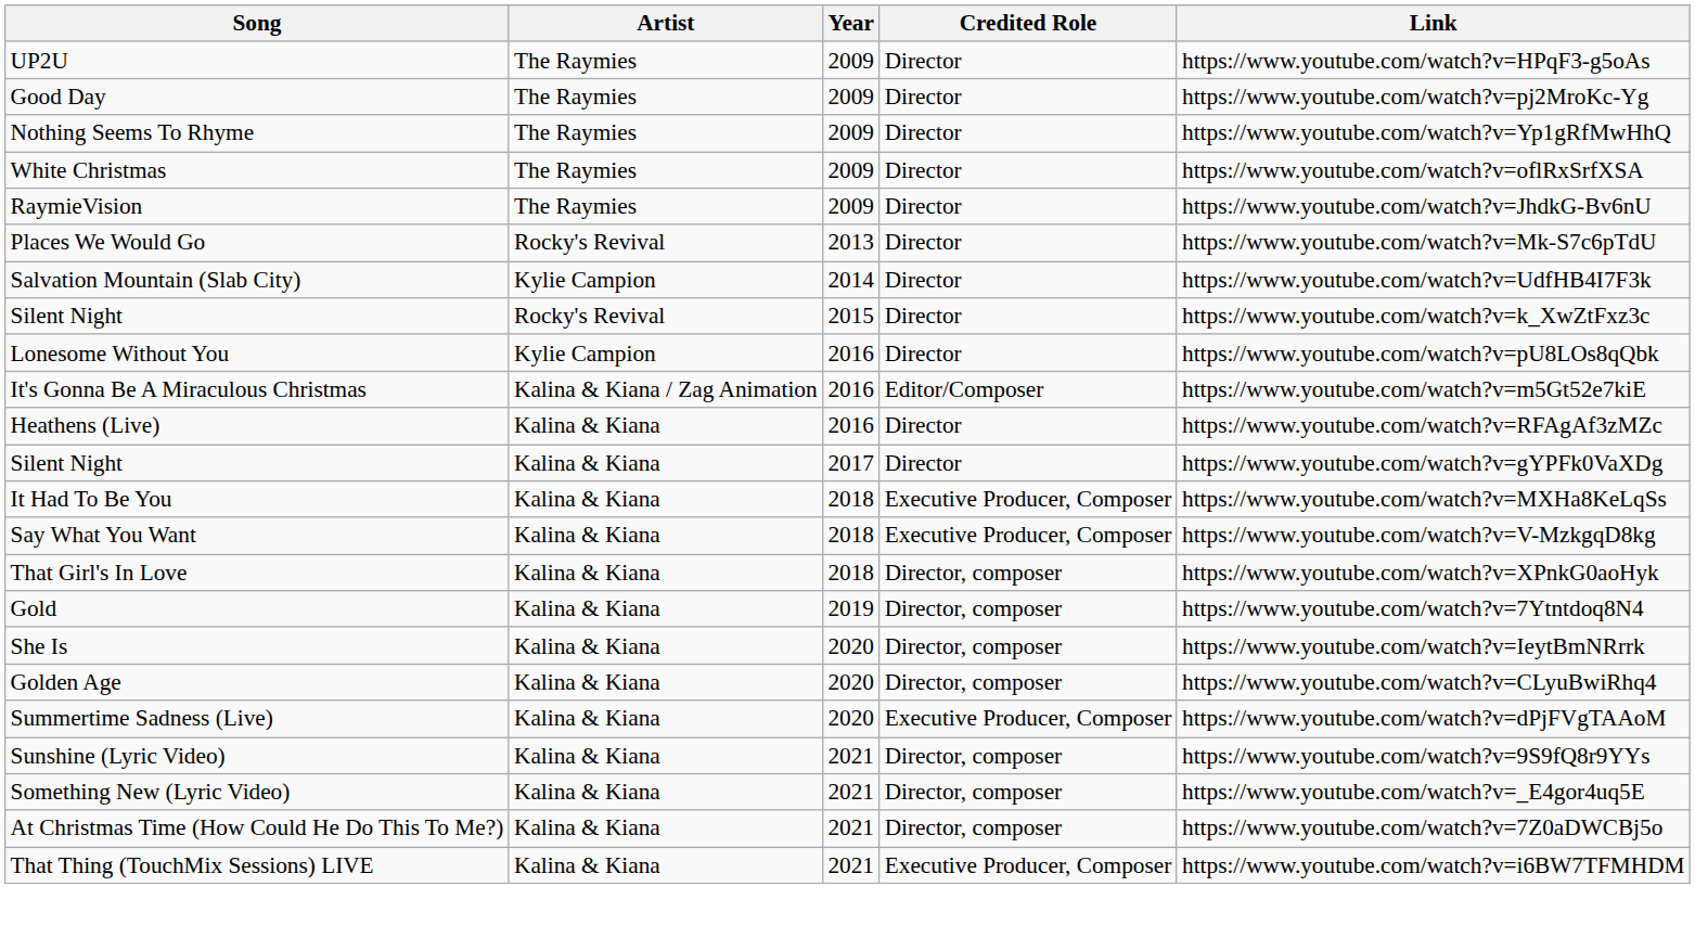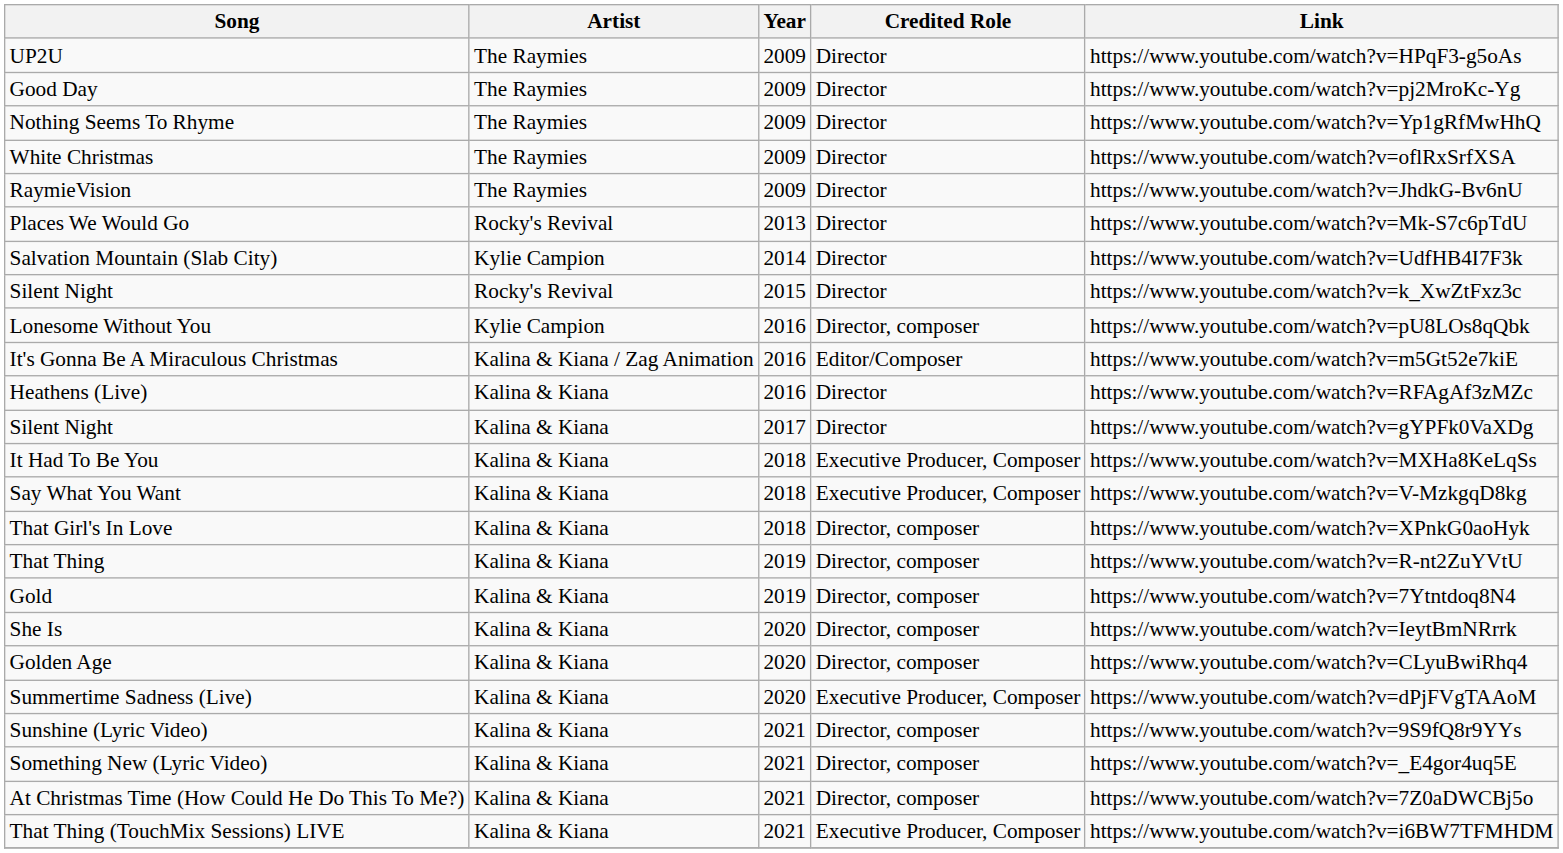Lonesome Without You | Credited Role: Director -> Director, composer
+ row: That Thing | Kalina & Kiana | 2019 | Director, composer | https://www.youtube.com/watch?v=R-nt2ZuYVtU
